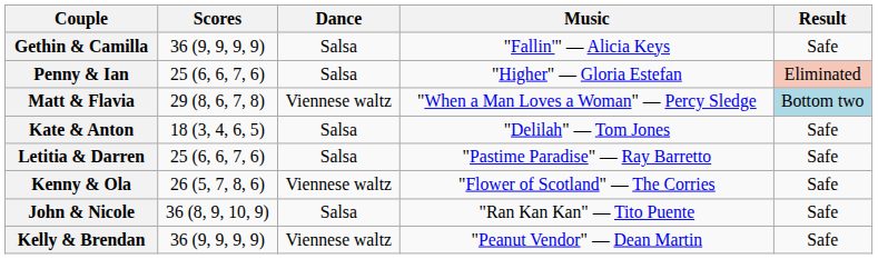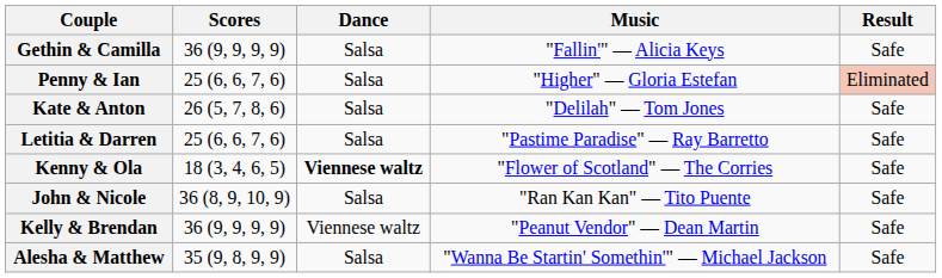- row: Matt & Flavia | 29 (8, 6, 7, 8) | Viennese waltz | "When a Man Loves a Woman" — Percy Sledge | Bottom two
Kate & Anton | Scores: 18 (3, 4, 6, 5) -> 26 (5, 7, 8, 6)
Kenny & Ola | Scores: 26 (5, 7, 8, 6) -> 18 (3, 4, 6, 5)
Kenny & Ola | Dance: normal -> bold
+ row: Alesha & Matthew | 35 (9, 8, 9, 9) | Salsa | "Wanna Be Startin' Somethin'" — Michael Jackson | Safe
